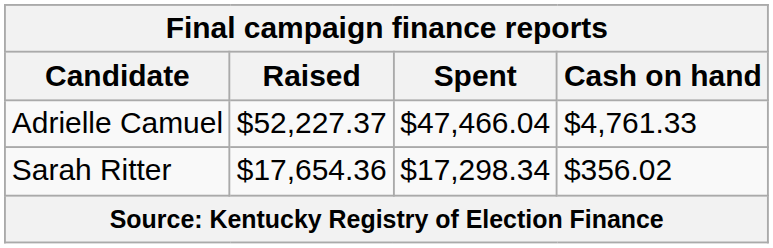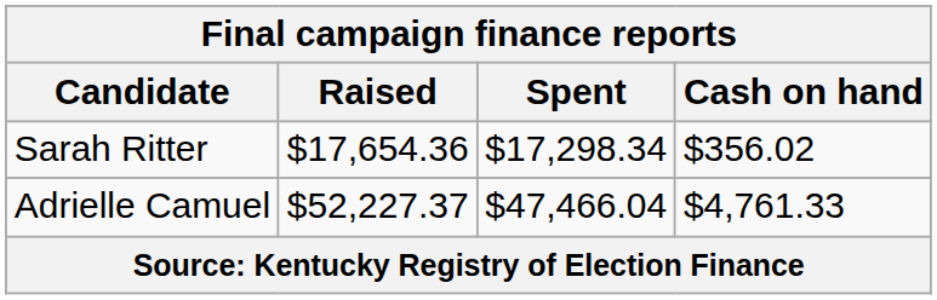rows swapped: Adrielle Camuel <-> Sarah Ritter
